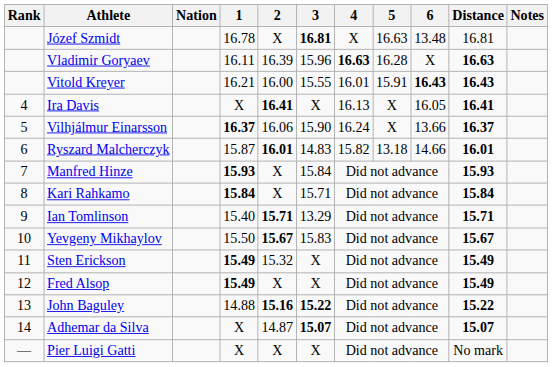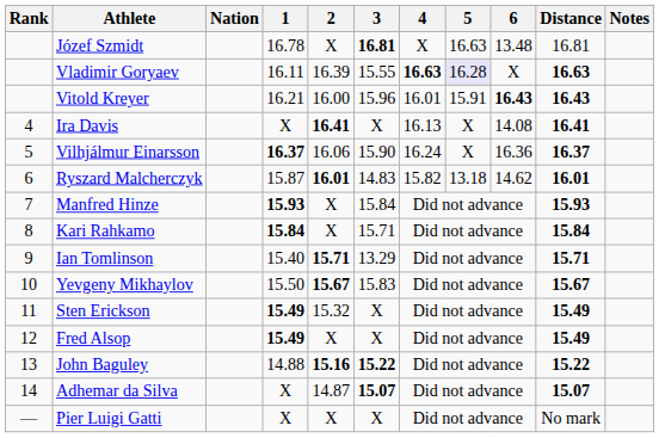Vladimir Goryaev | 3: 15.96 -> 15.55
Vladimir Goryaev | 5: no background -> lavender background
Vitold Kreyer | 3: 15.55 -> 15.96
Ira Davis | 6: 16.05 -> 14.08
Vilhjálmur Einarsson | 6: 13.66 -> 16.36
Ryszard Malcherczyk | 6: 14.66 -> 14.62
